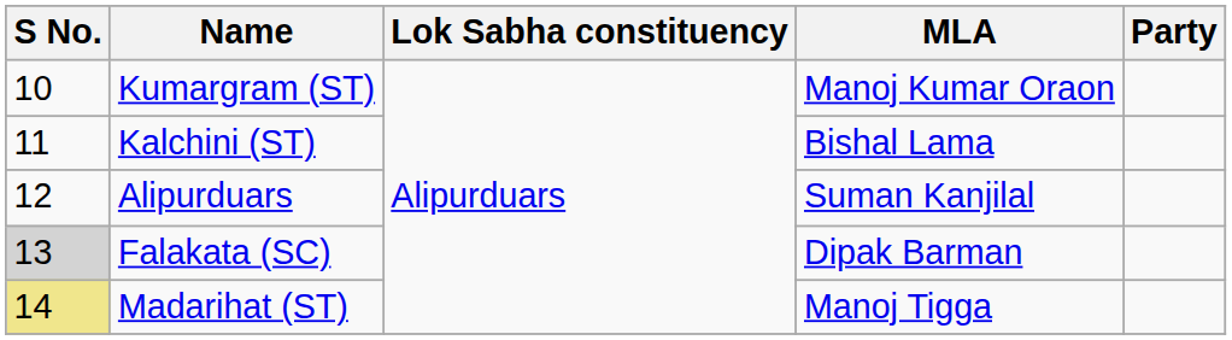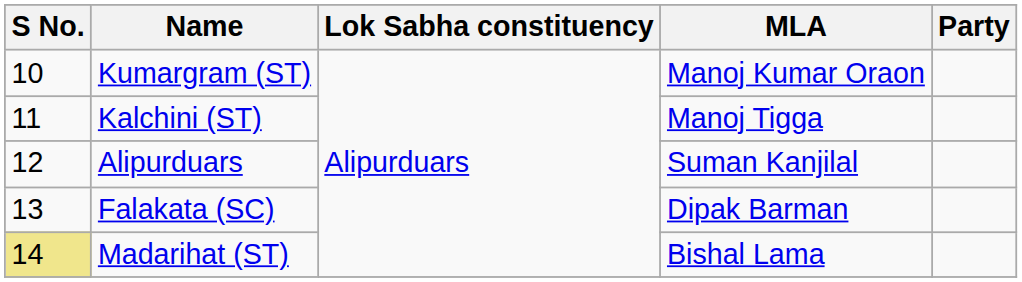Kalchini (ST) | MLA: Bishal Lama -> Manoj Tigga
Falakata (SC) | S No.: lightgrey background -> no background
Madarihat (ST) | MLA: Manoj Tigga -> Bishal Lama
